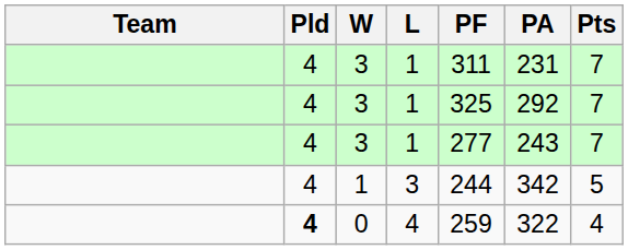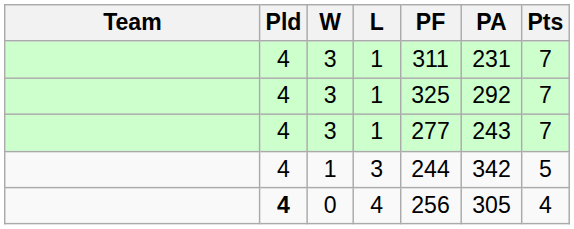0 | PF: 259 -> 256
0 | PA: 322 -> 305
